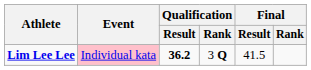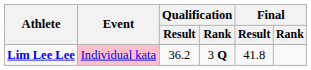Lim Lee Lee | Qualification / Result: bold -> normal
Lim Lee Lee | Final / Result: 41.5 -> 41.8
